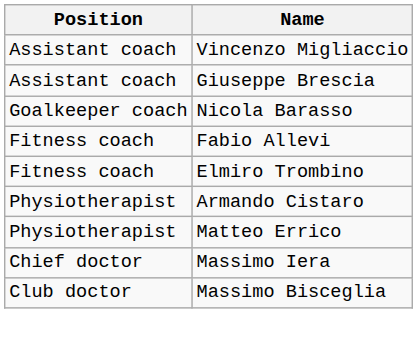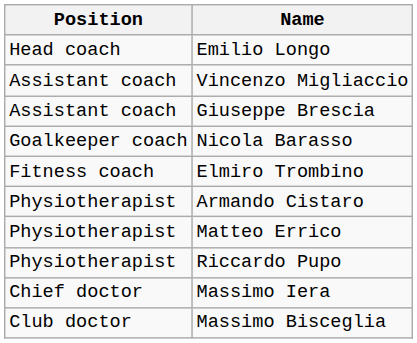+ row: Head coach | Emilio Longo
- row: Fitness coach | Fabio Allevi
+ row: Physiotherapist | Riccardo Pupo
